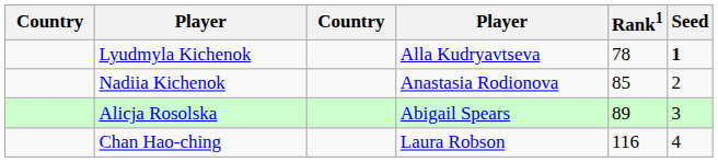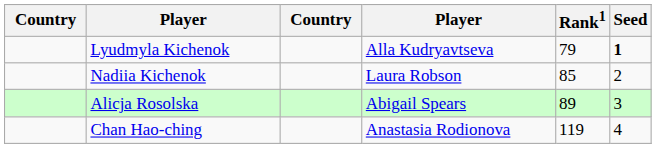Lyudmyla Kichenok | Rank1: 78 -> 79
Nadiia Kichenok | column 4: Anastasia Rodionova -> Laura Robson
Chan Hao-ching | column 4: Laura Robson -> Anastasia Rodionova
Chan Hao-ching | Rank1: 116 -> 119
